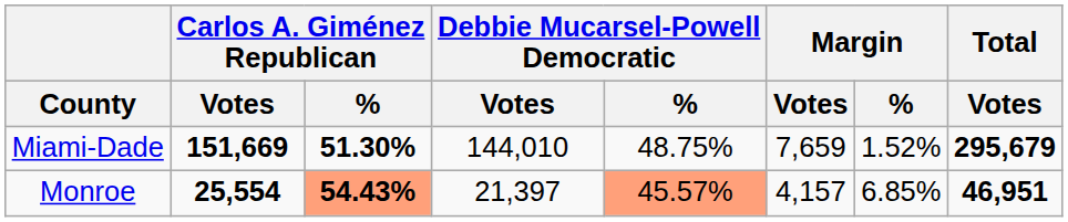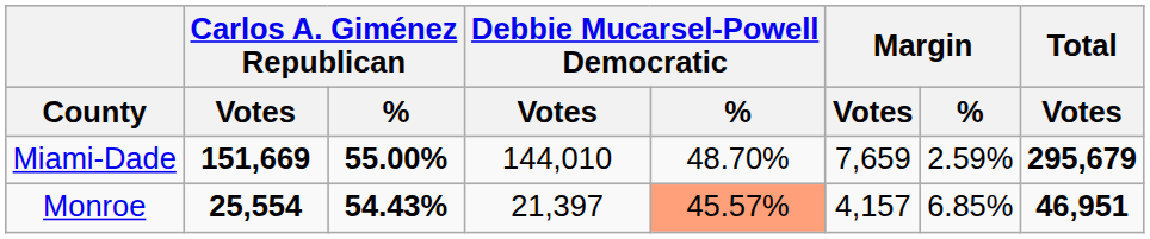Miami-Dade | Carlos A. Giménez Republican / %: 51.30% -> 55.00%
Miami-Dade | Debbie Mucarsel-Powell Democratic / %: 48.75% -> 48.70%
Miami-Dade | Margin / %: 1.52% -> 2.59%
Monroe | Carlos A. Giménez Republican / %: lightsalmon background -> no background
